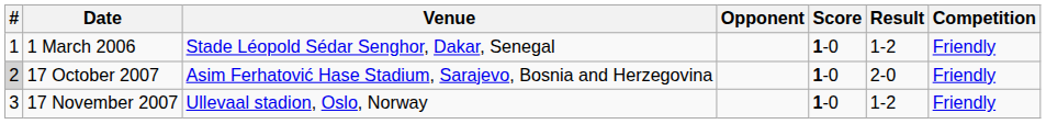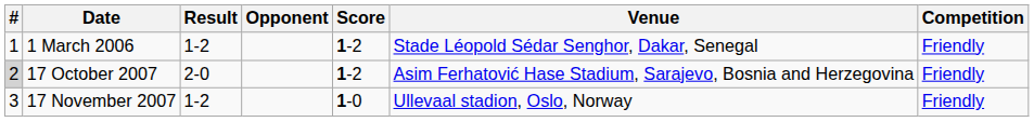columns swapped: Venue <-> Result
1 March 2006 | Score: 1-0 -> 1-2
17 October 2007 | Score: 1-0 -> 1-2
